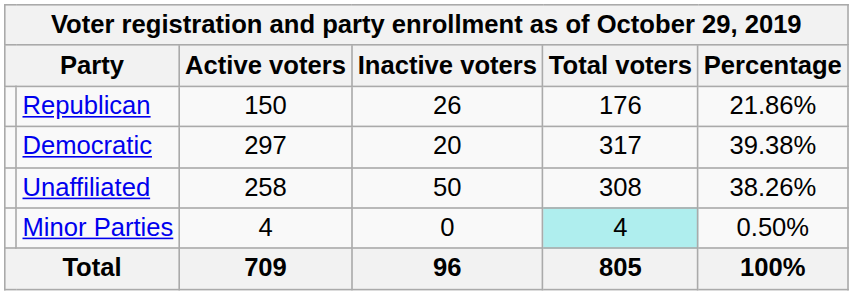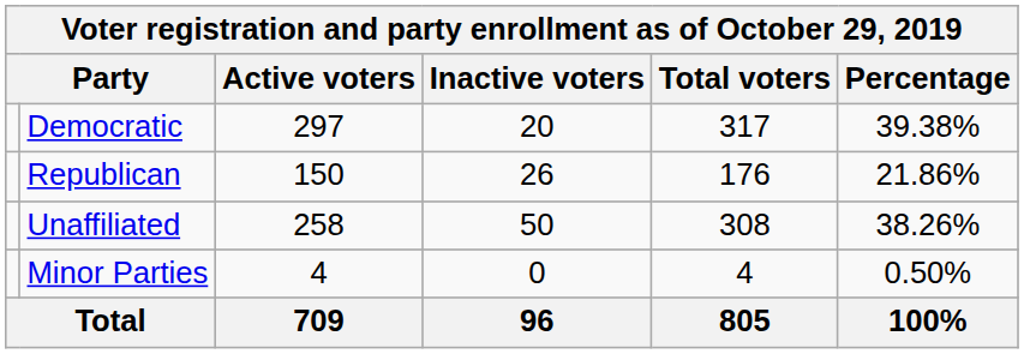rows swapped: Republican <-> Democratic
Minor Parties | Total voters: paleturquoise background -> no background
